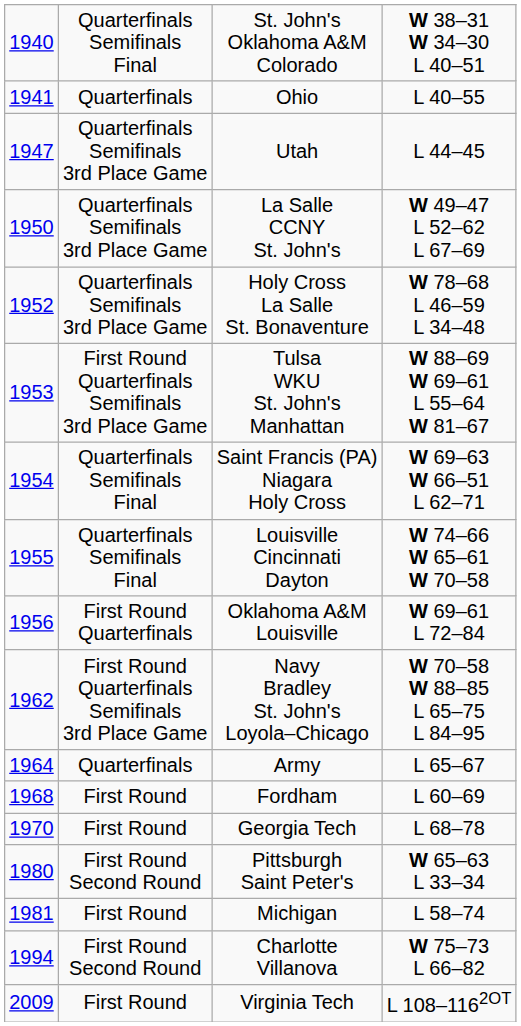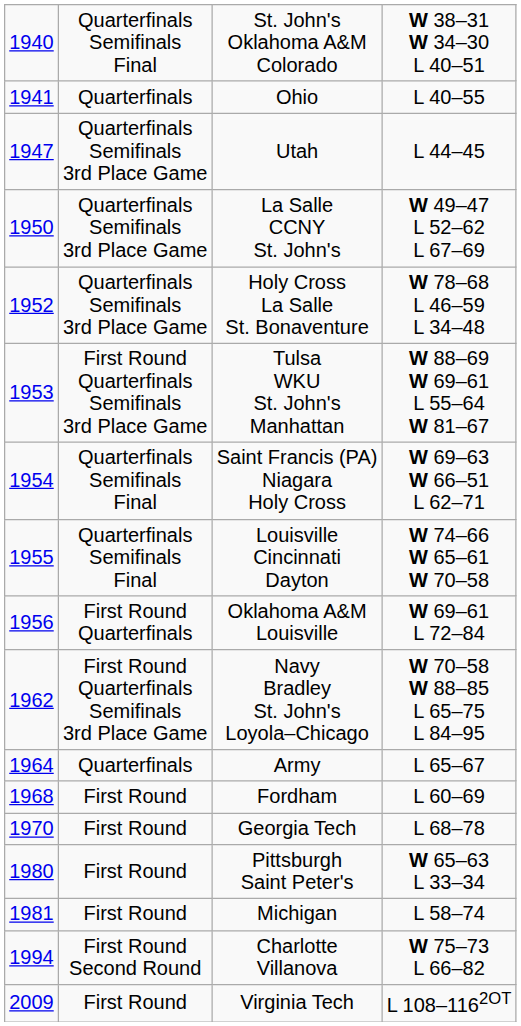Pittsburgh Saint Peter's | column 2: First Round Second Round -> First Round
